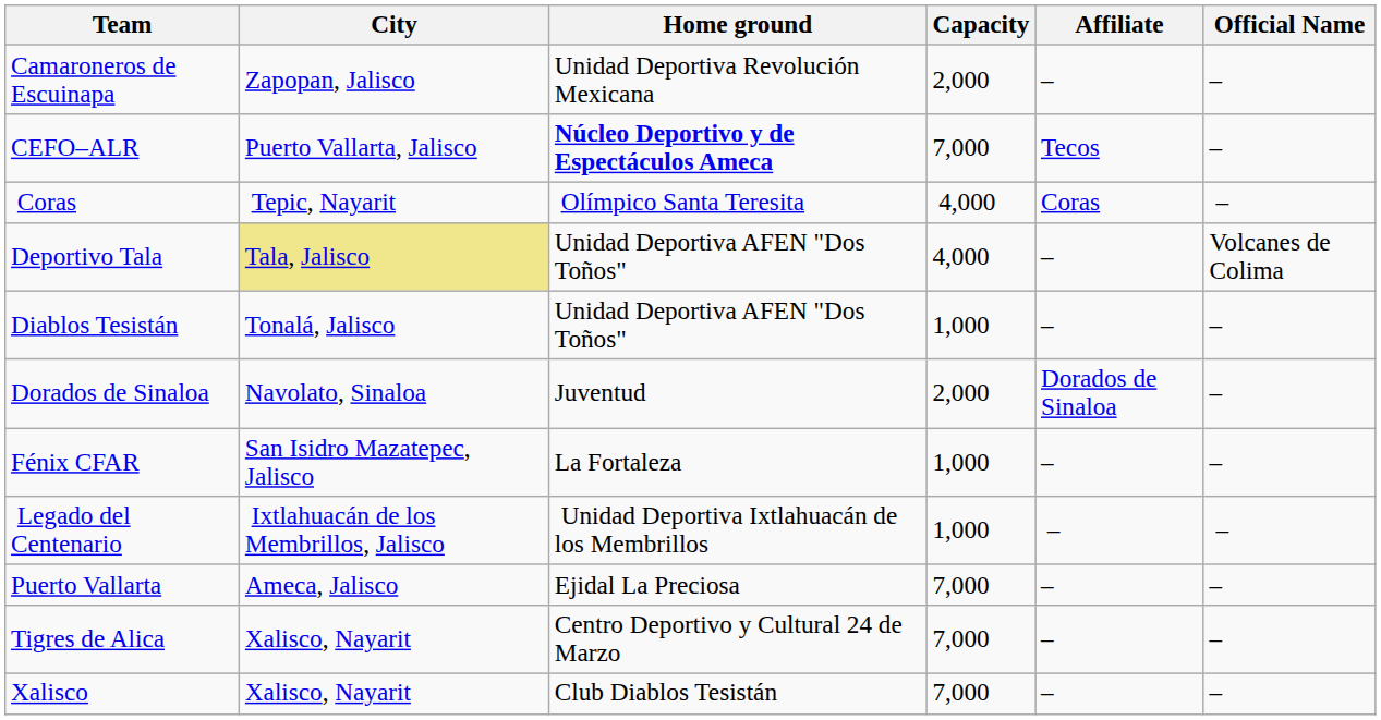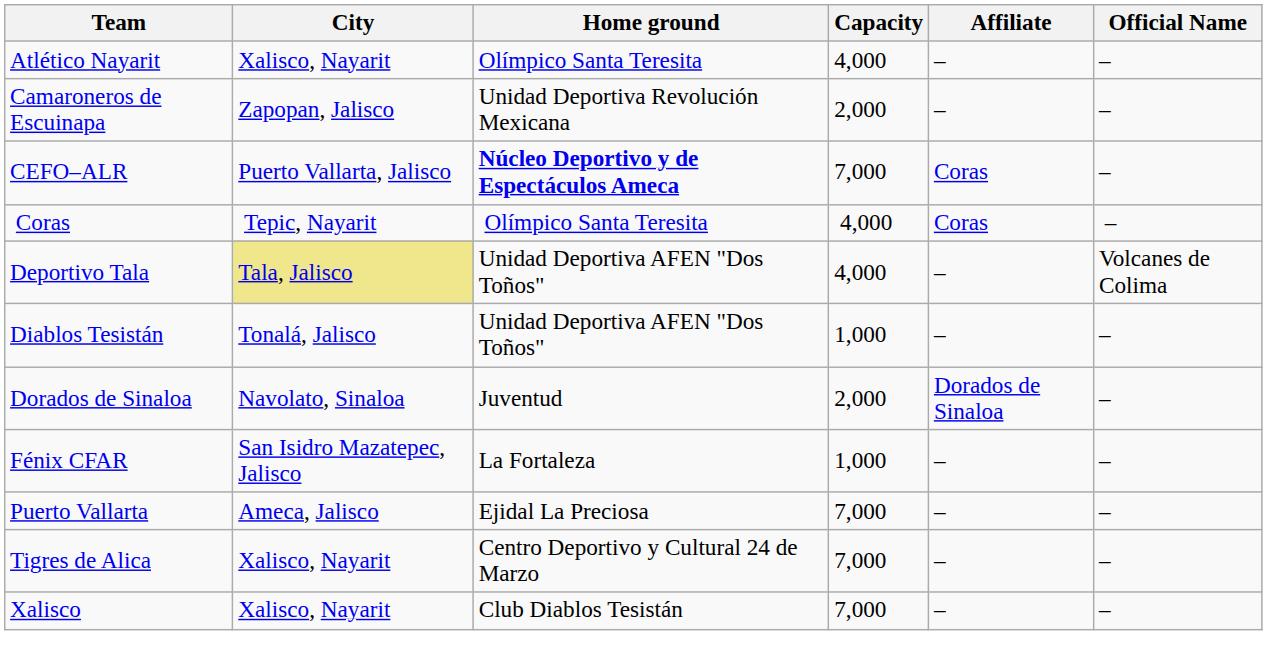+ row: Atlético Nayarit | Xalisco, Nayarit | Olímpico Santa Teresita | 4,000 | – | –
CEFO–ALR | Affiliate: Tecos -> Coras
- row: Legado del Centenario | Ixtlahuacán de los Membrillos, Jalisco | Unidad Deportiva Ixtlahuacán de los Membrillos | 1,000 | – | –
